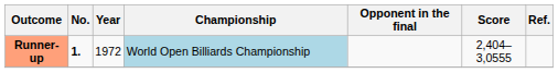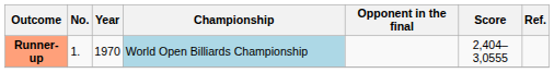Runner-up | No.: bold -> normal
Runner-up | Year: 1972 -> 1970
